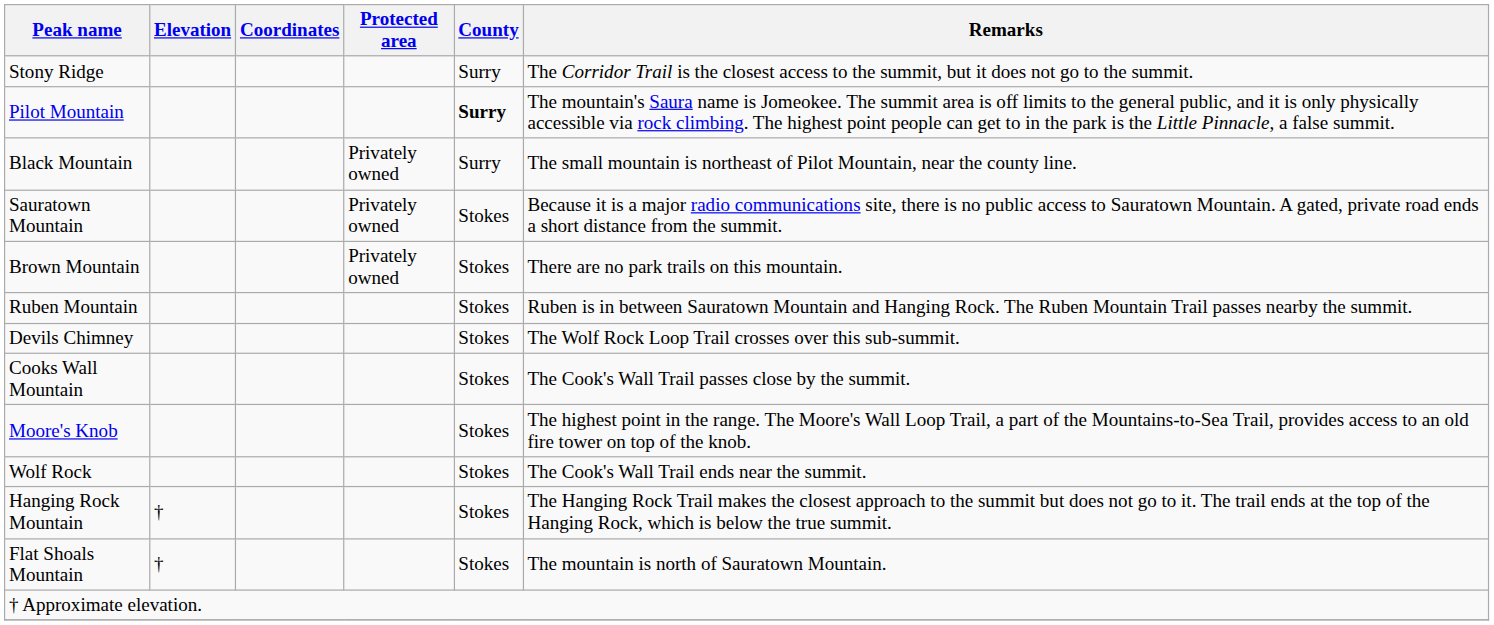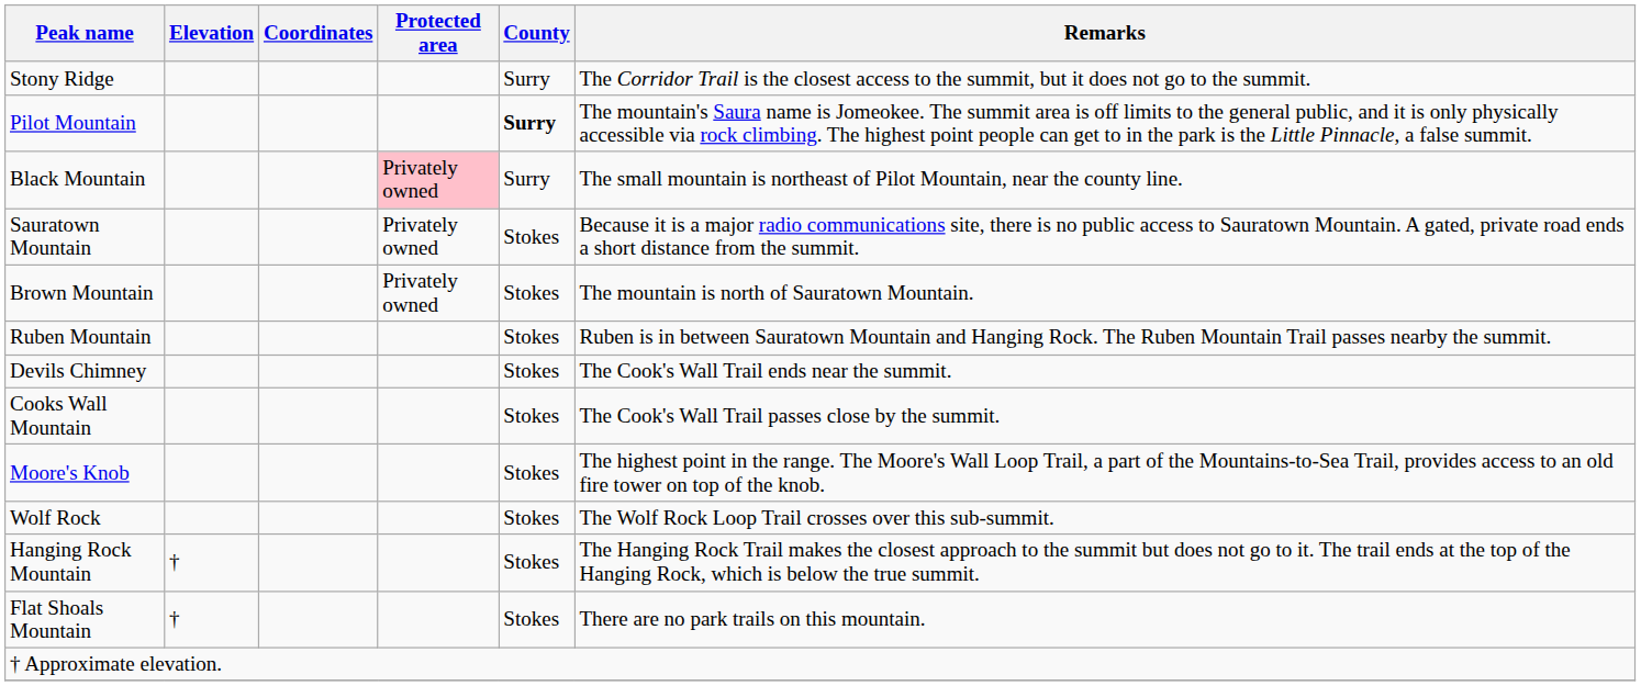Black Mountain | Protected area: no background -> pink background
Brown Mountain | Remarks: There are no park trails on this mountain. -> The mountain is north of Sauratown Mountain.
Devils Chimney | Remarks: The Wolf Rock Loop Trail crosses over this sub-summit. -> The Cook's Wall Trail ends near the summit.
Wolf Rock | Remarks: The Cook's Wall Trail ends near the summit. -> The Wolf Rock Loop Trail crosses over this sub-summit.
Flat Shoals Mountain | Remarks: The mountain is north of Sauratown Mountain. -> There are no park trails on this mountain.
